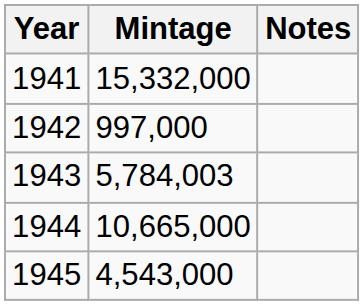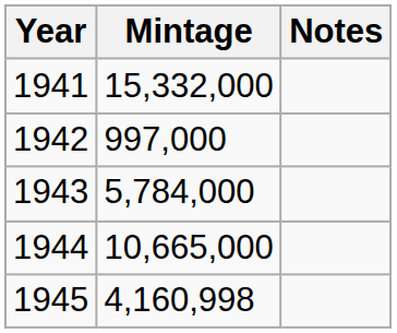1943 | Mintage: 5,784,003 -> 5,784,000
1945 | Mintage: 4,543,000 -> 4,160,998
